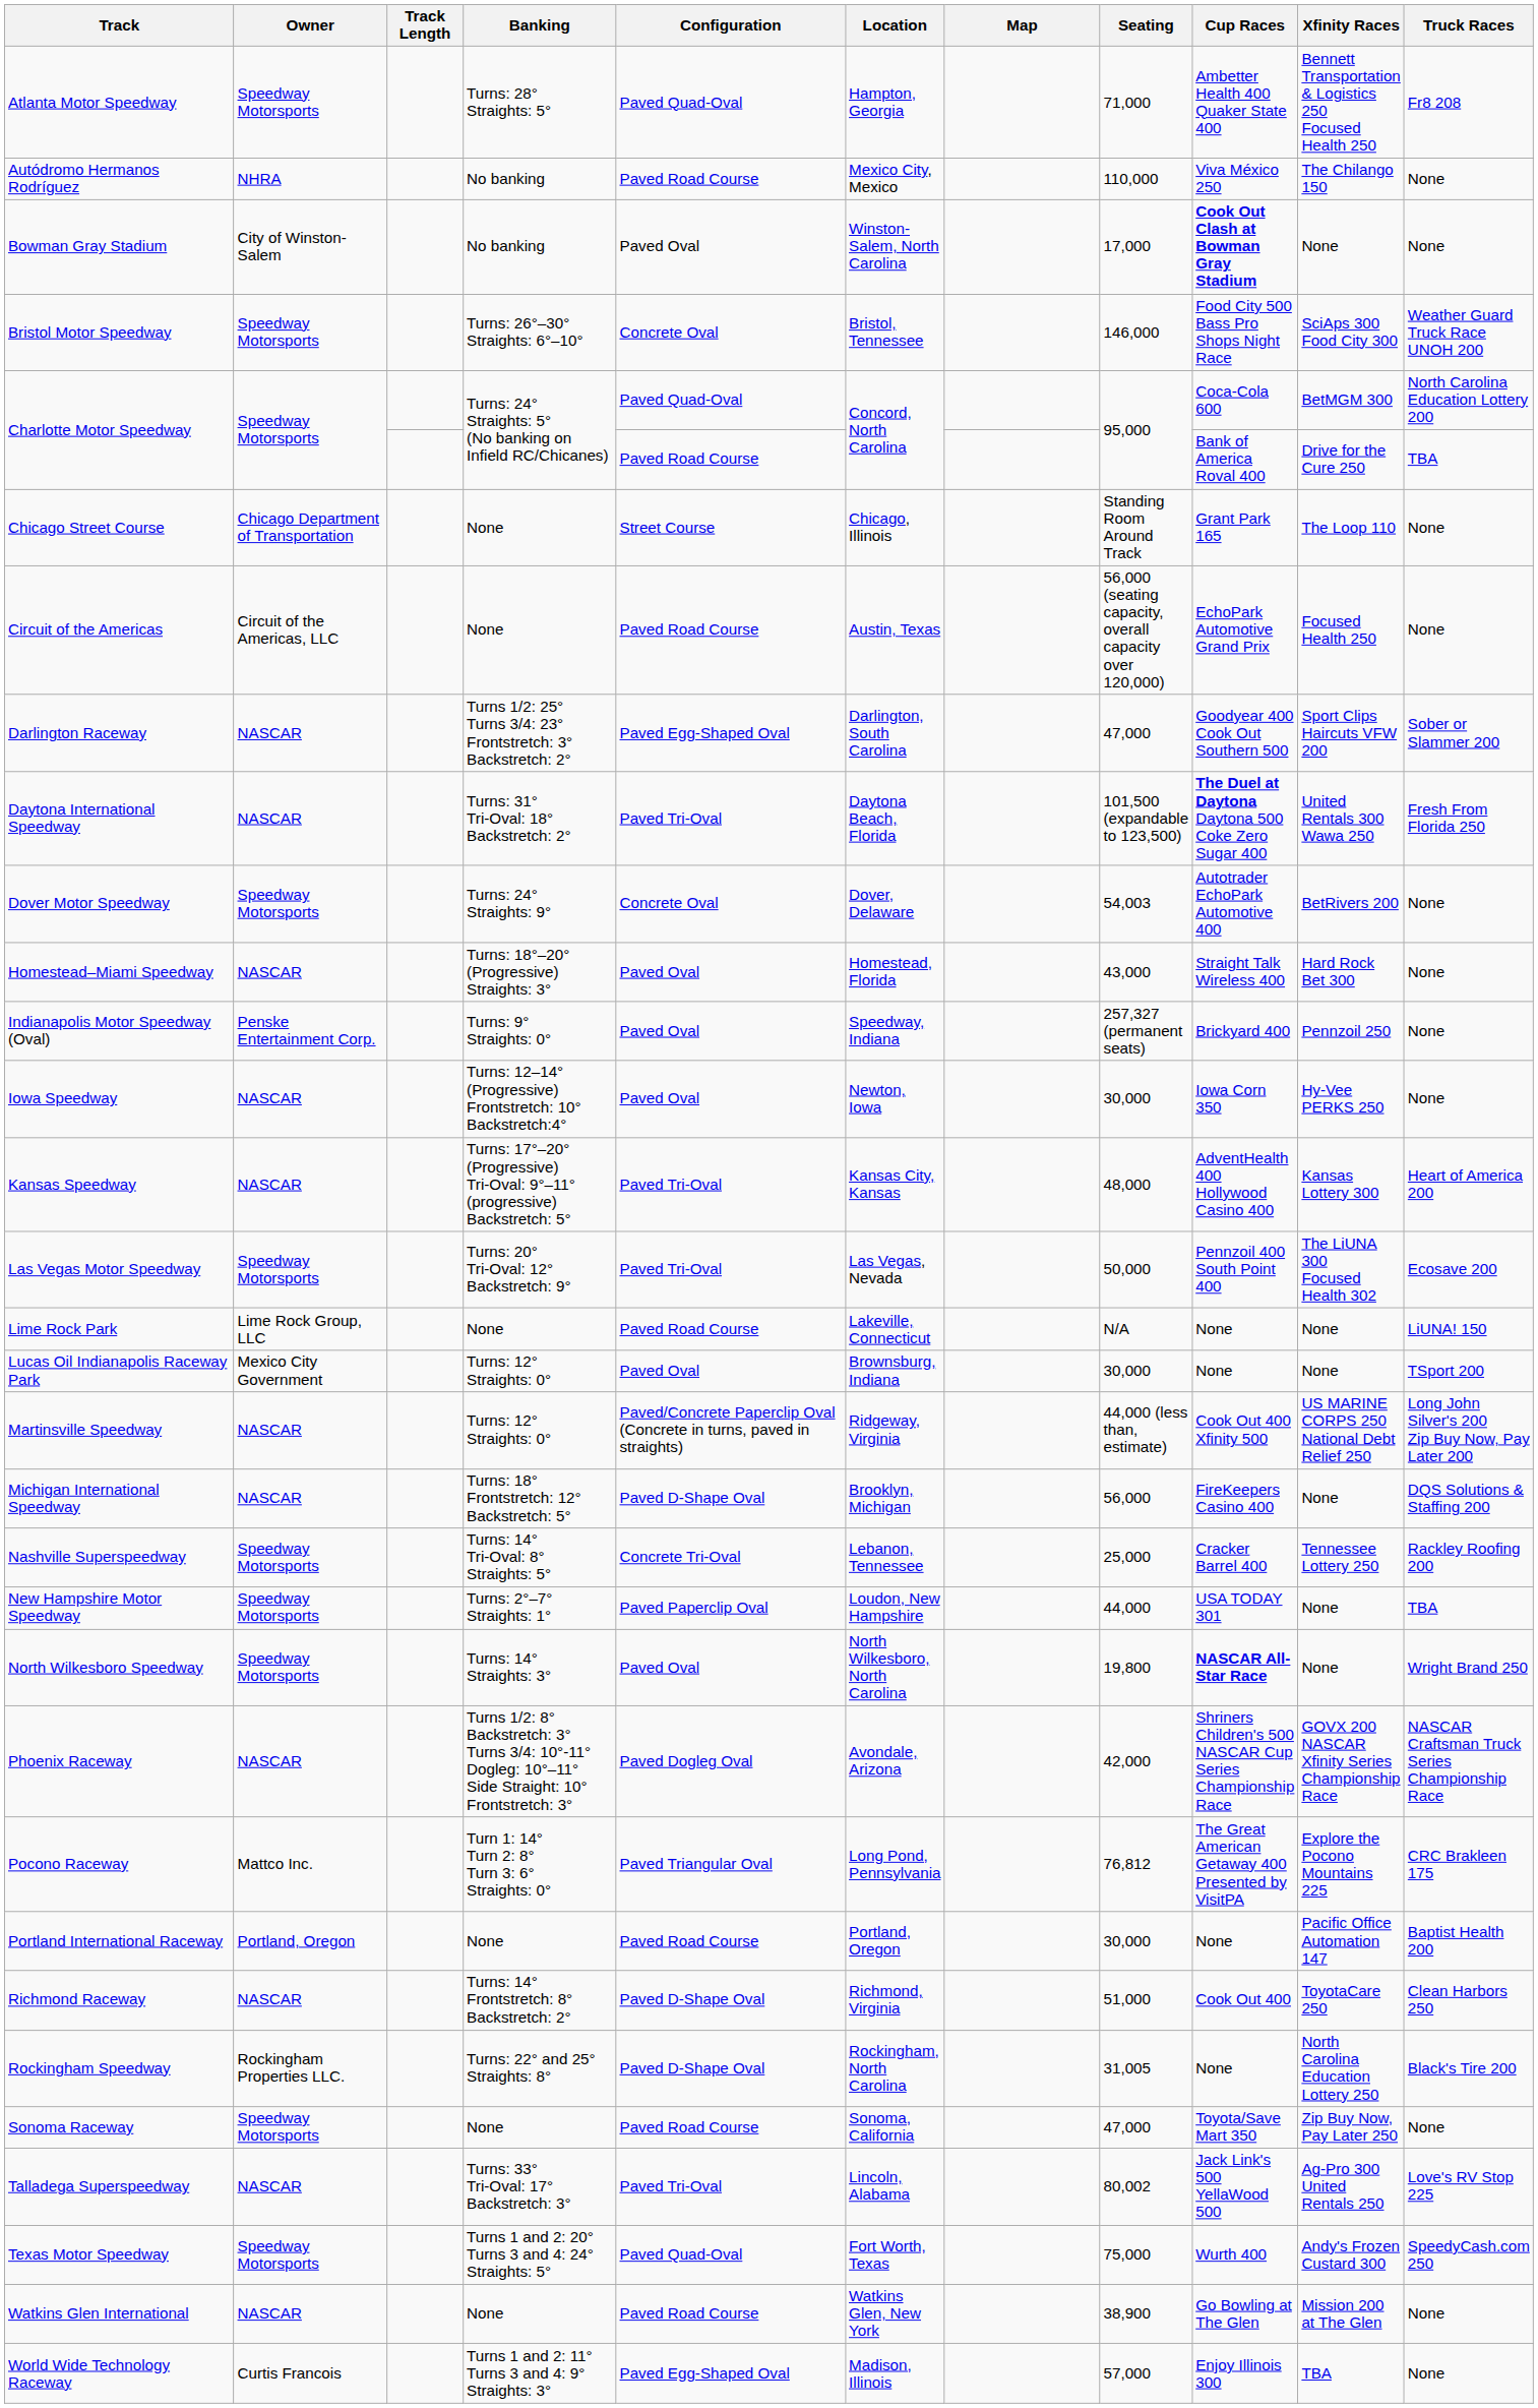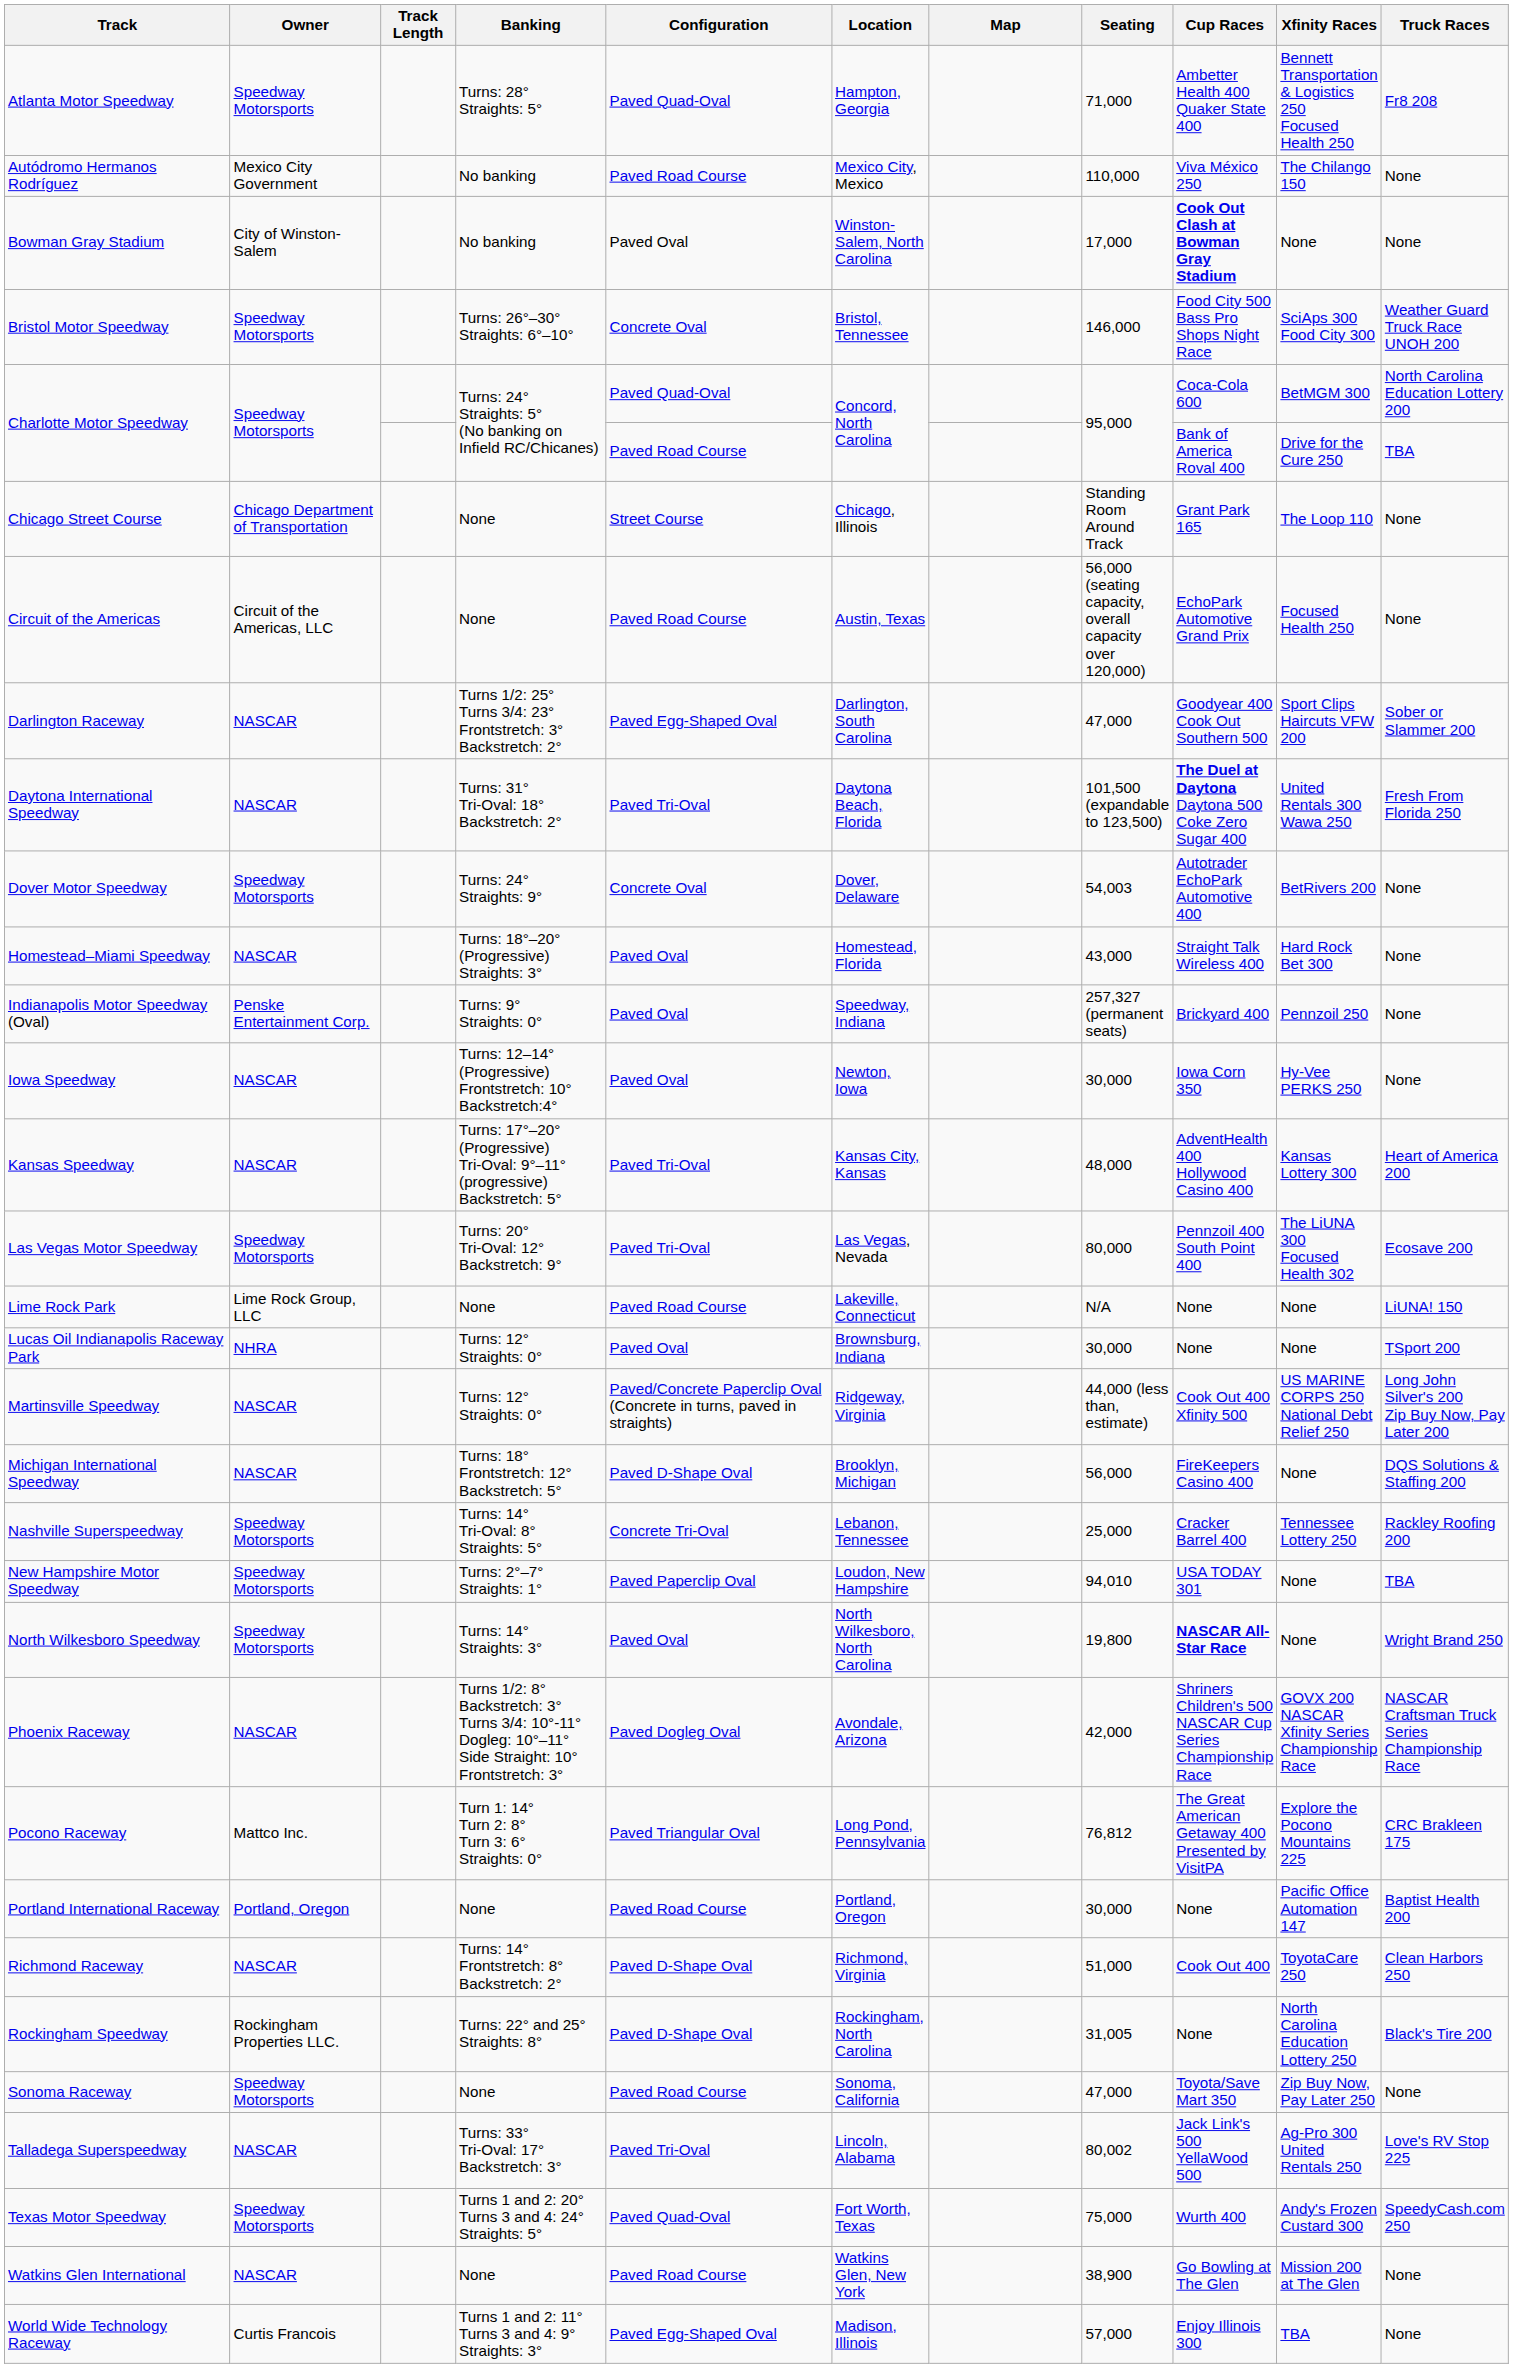Autódromo Hermanos Rodríguez | Owner: NHRA -> Mexico City Government
Las Vegas Motor Speedway | Seating: 50,000 -> 80,000
Lucas Oil Indianapolis Raceway Park | Owner: Mexico City Government -> NHRA
New Hampshire Motor Speedway | Seating: 44,000 -> 94,010
